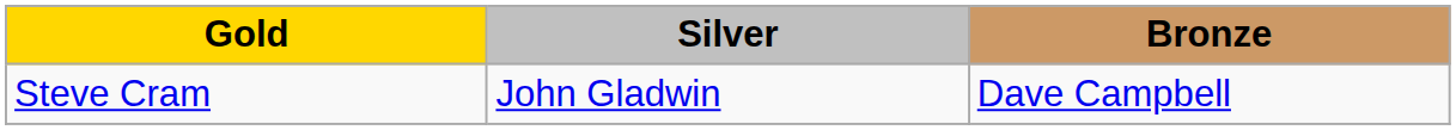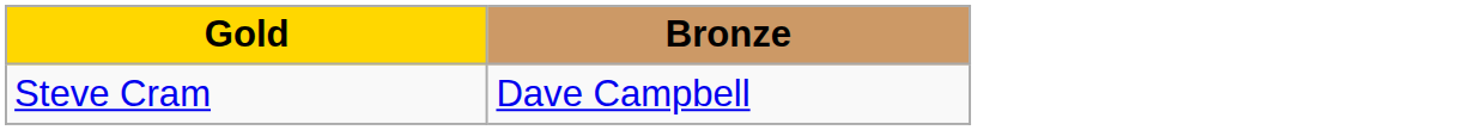- column: Silver | John Gladwin
